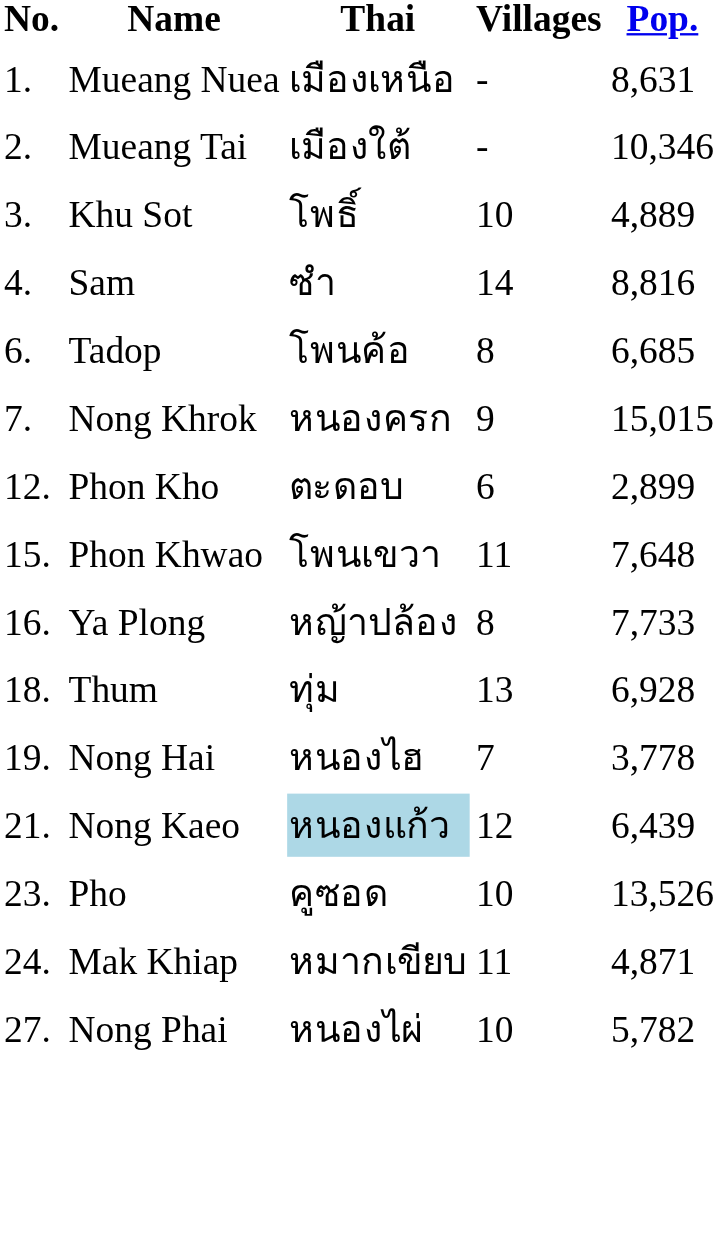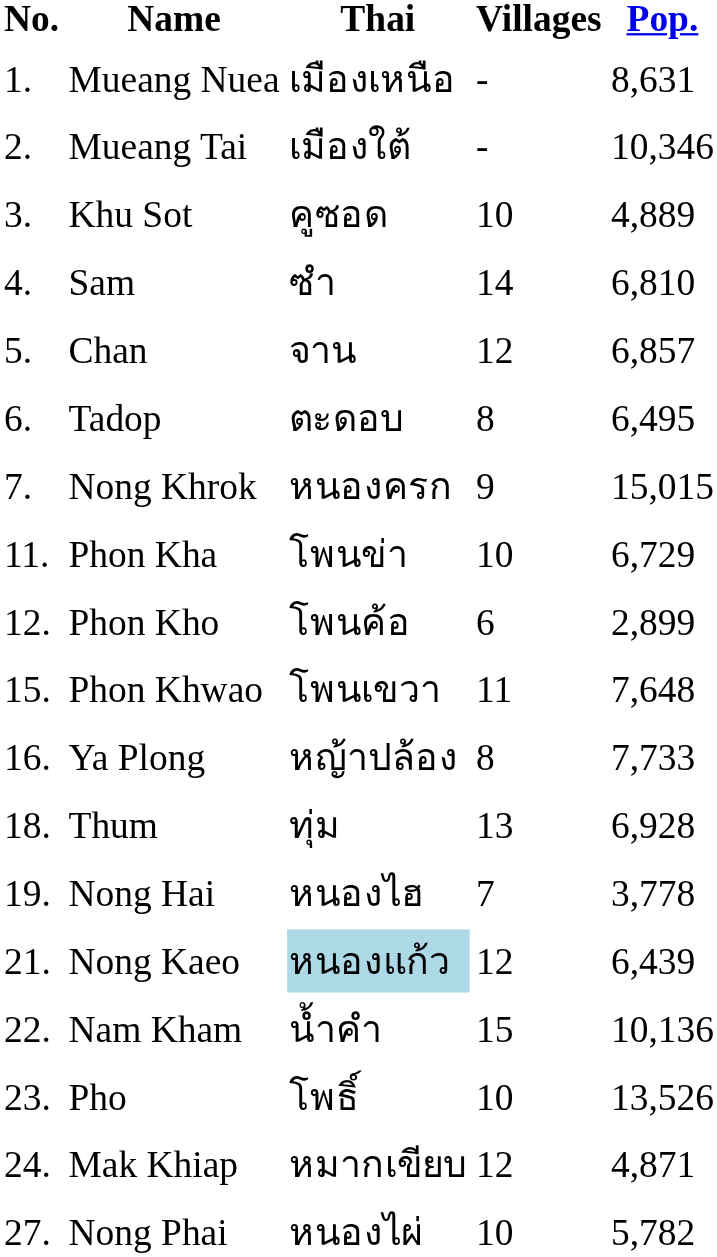Khu Sot | Thai: โพธิ์ -> คูซอด
Sam | Pop.: 8,816 -> 6,810
+ row: 5. | Chan | จาน | 12 | 6,857
Tadop | Thai: โพนค้อ -> ตะดอบ
Tadop | Pop.: 6,685 -> 6,495
+ row: 11. | Phon Kha | โพนข่า | 10 | 6,729
Phon Kho | Thai: ตะดอบ -> โพนค้อ
+ row: 22. | Nam Kham | น้ำคำ | 15 | 10,136
Pho | Thai: คูซอด -> โพธิ์
Mak Khiap | Villages: 11 -> 12
